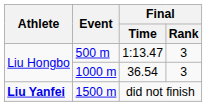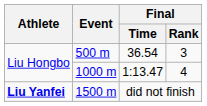500 m | Final / Time: 1:13.47 -> 36.54
1000 m | Final / Time: 36.54 -> 1:13.47
1000 m | Final / Rank: 3 -> 4
